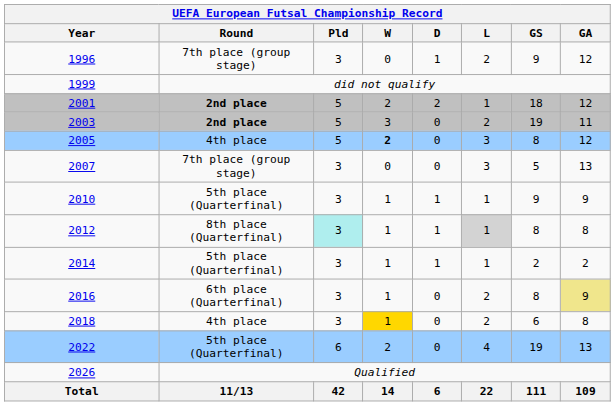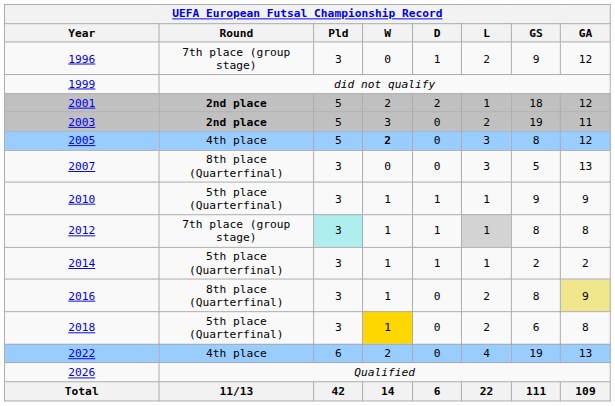2007 | Round: 7th place (group stage) -> 8th place (Quarterfinal)
2012 | Round: 8th place (Quarterfinal) -> 7th place (group stage)
2016 | Round: 6th place (Quarterfinal) -> 8th place (Quarterfinal)
2018 | Round: 4th place -> 5th place (Quarterfinal)
2022 | Round: 5th place (Quarterfinal) -> 4th place
